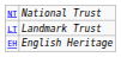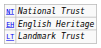rows swapped: EH <-> LT
